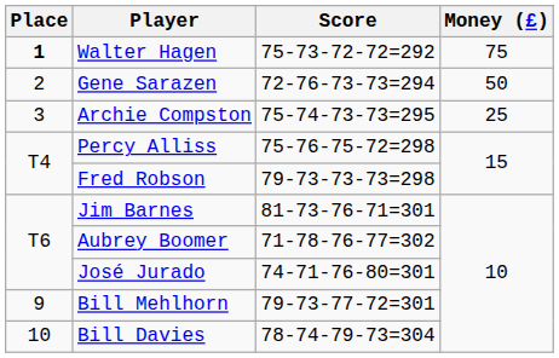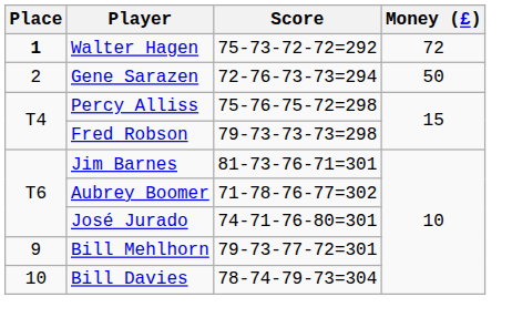Walter Hagen | Money (£): 75 -> 72
- row: 3 | Archie Compston | 75-74-73-73=295 | 25
